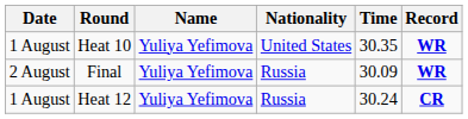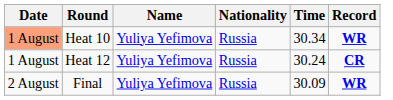Heat 10 | Date: no background -> lightsalmon background
Heat 10 | Nationality: United States -> Russia
Heat 10 | Time: 30.35 -> 30.34
rows swapped: Heat 12 <-> Final
